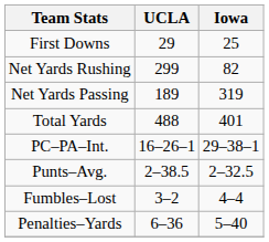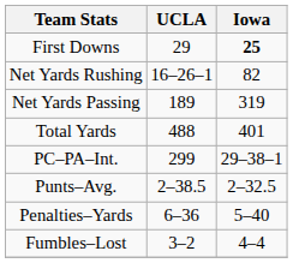First Downs | Iowa: normal -> bold
Net Yards Rushing | UCLA: 299 -> 16–26–1
PC–PA–Int. | UCLA: 16–26–1 -> 299
rows swapped: Fumbles–Lost <-> Penalties–Yards
